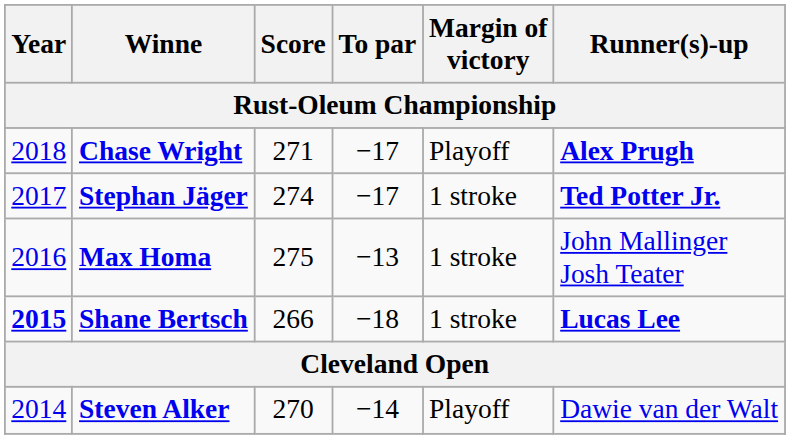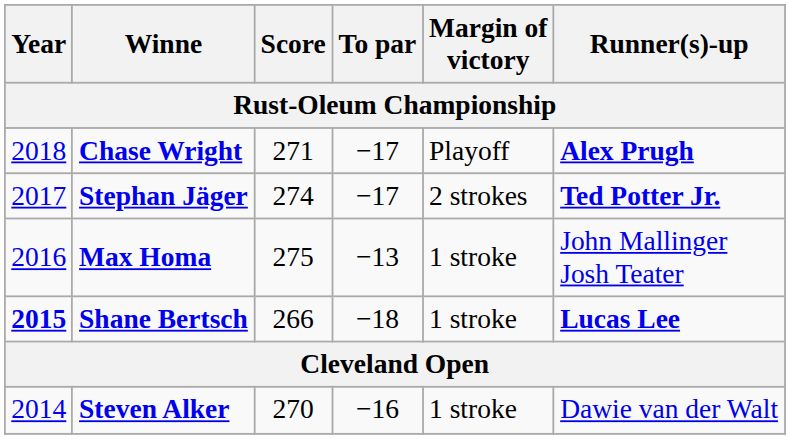Stephan Jäger | Margin of victory: 1 stroke -> 2 strokes
Steven Alker | To par: −14 -> −16
Steven Alker | Margin of victory: Playoff -> 1 stroke
